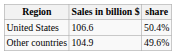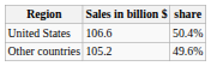Other countries | Sales in billion $: 104.9 -> 105.2
